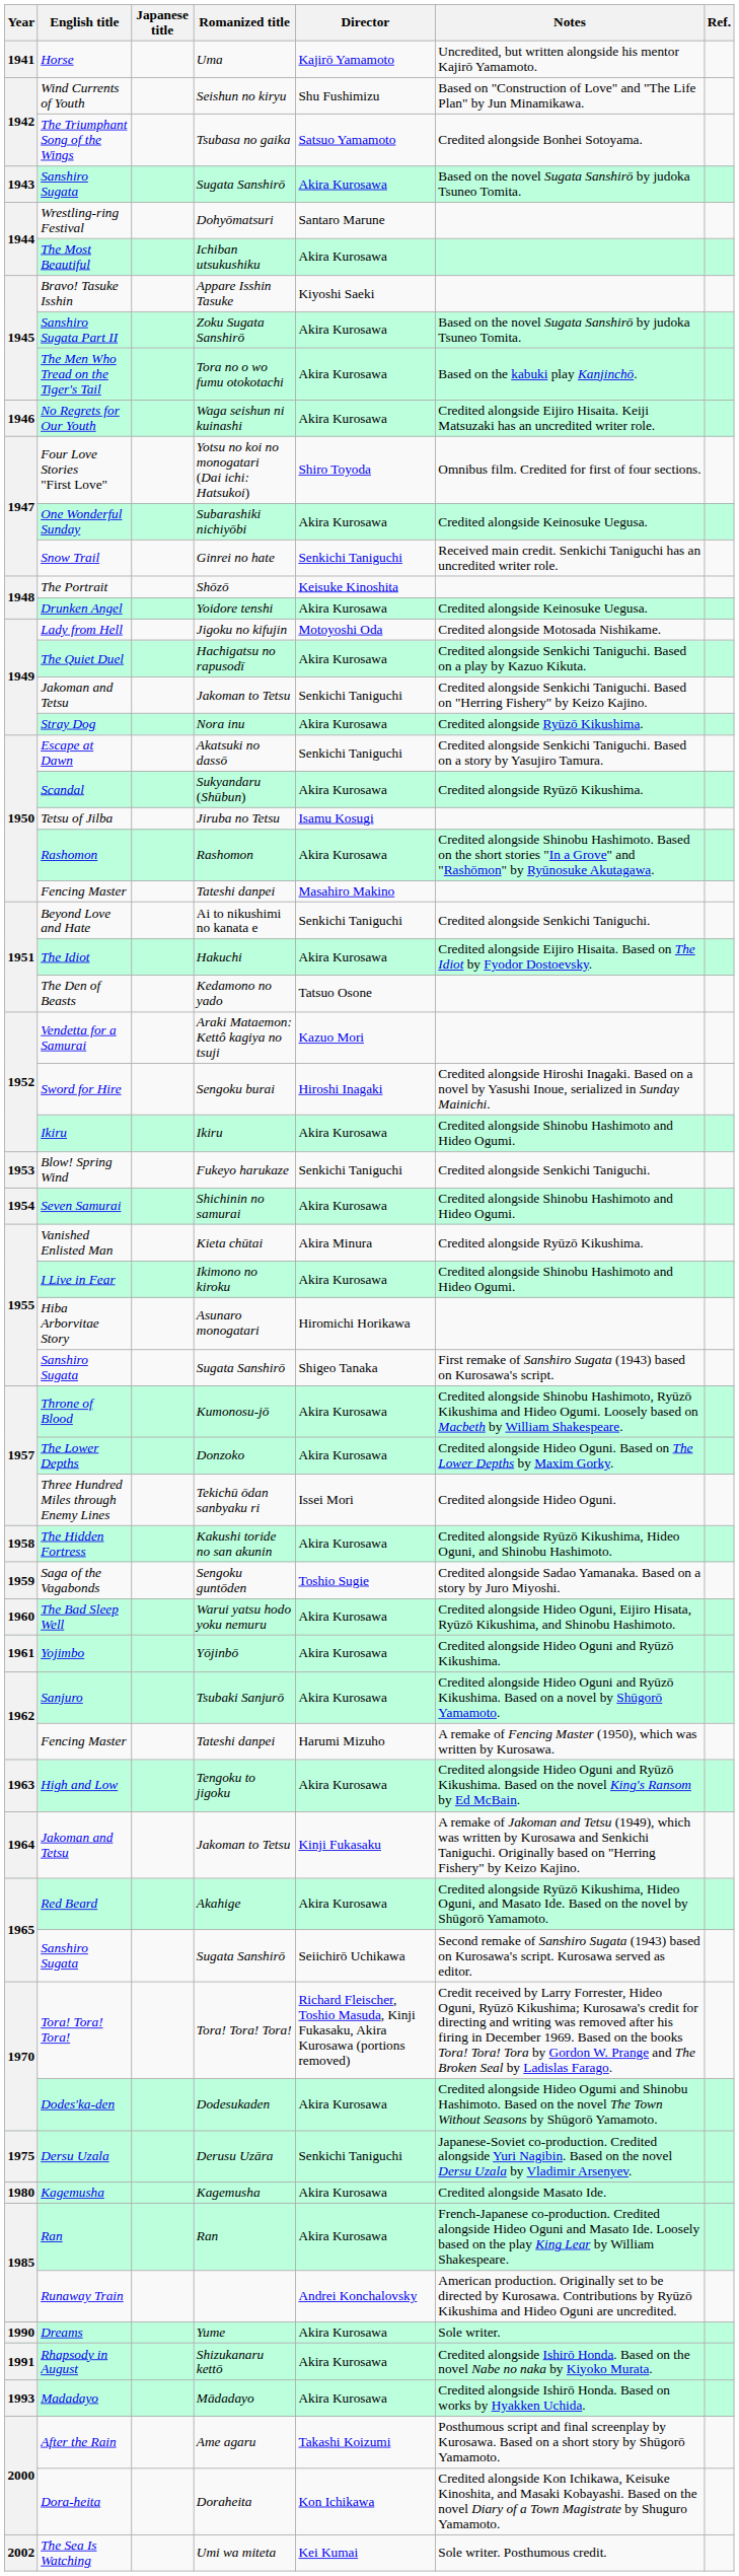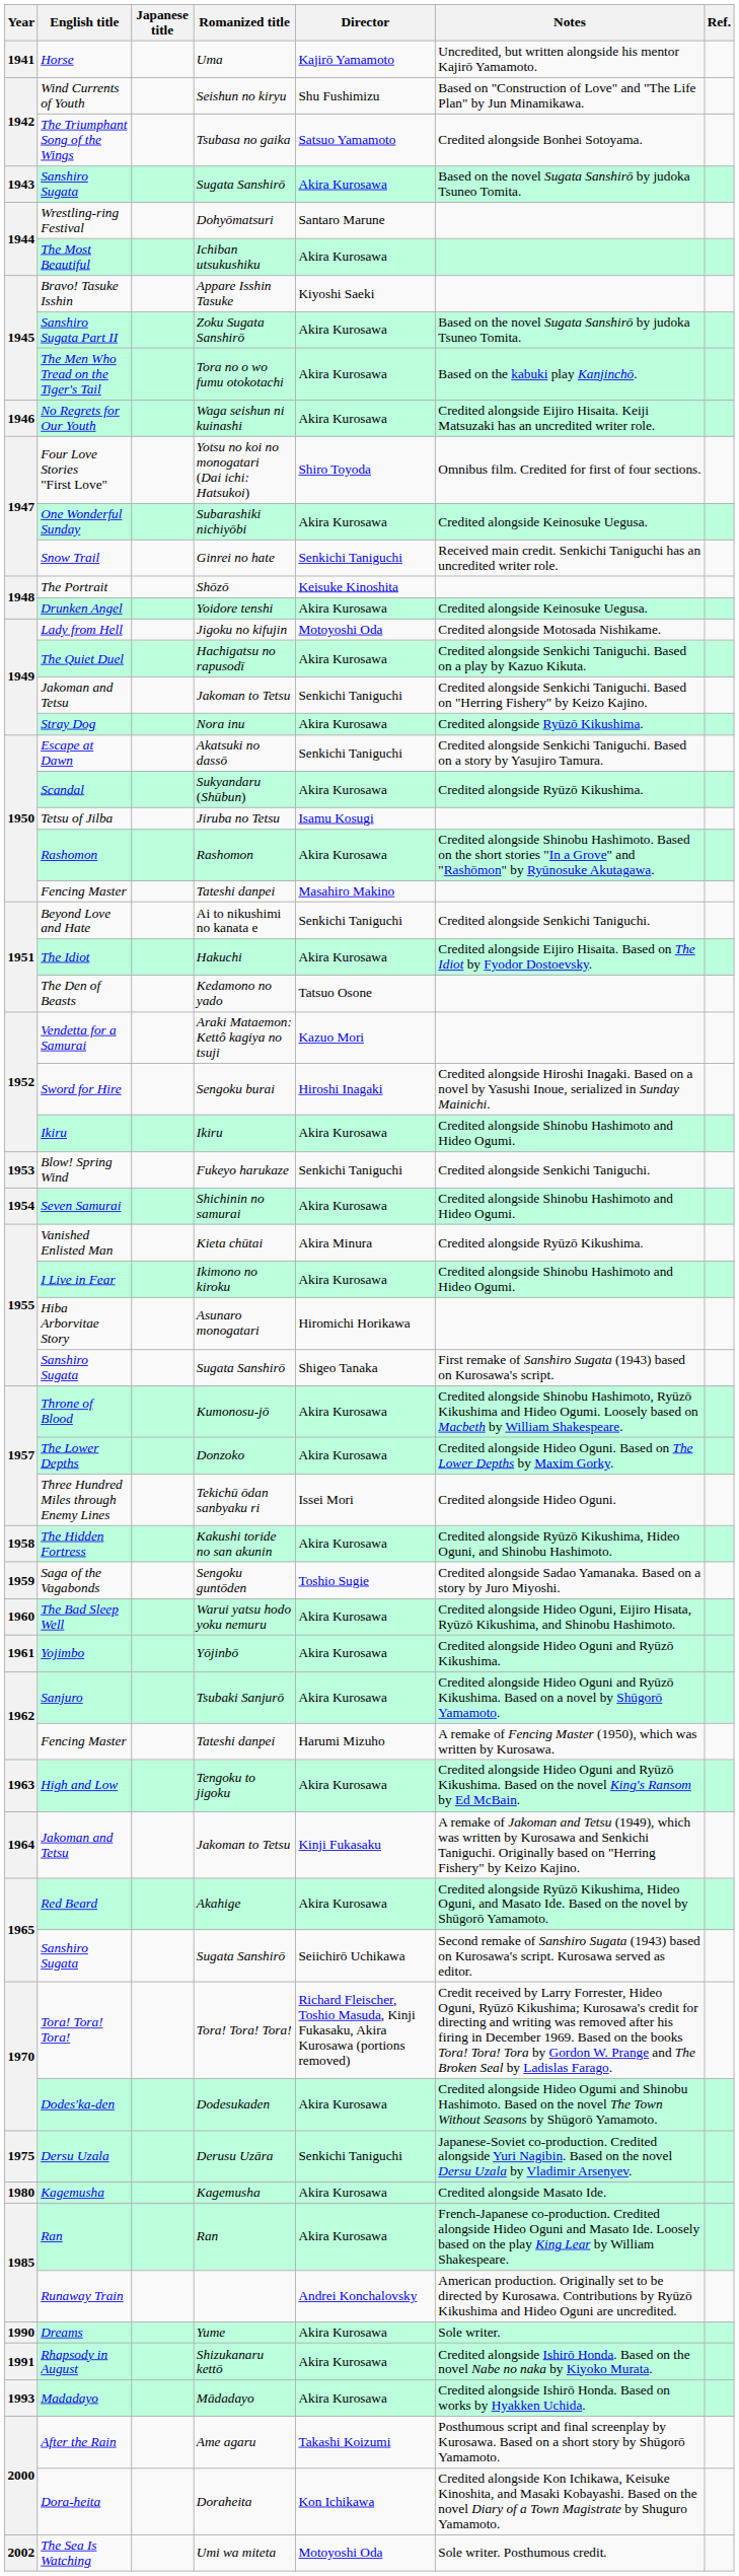The Sea Is Watching | Director: Kei Kumai -> Motoyoshi Oda
